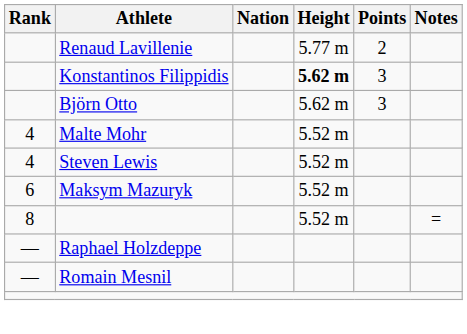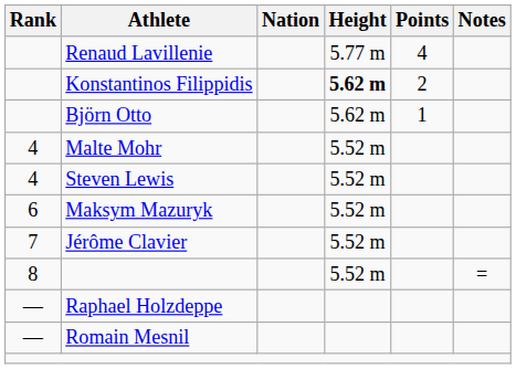Renaud Lavillenie | Points: 2 -> 4
Konstantinos Filippidis | Points: 3 -> 2
Björn Otto | Points: 3 -> 1
+ row: 7 | Jérôme Clavier | 5.52 m
